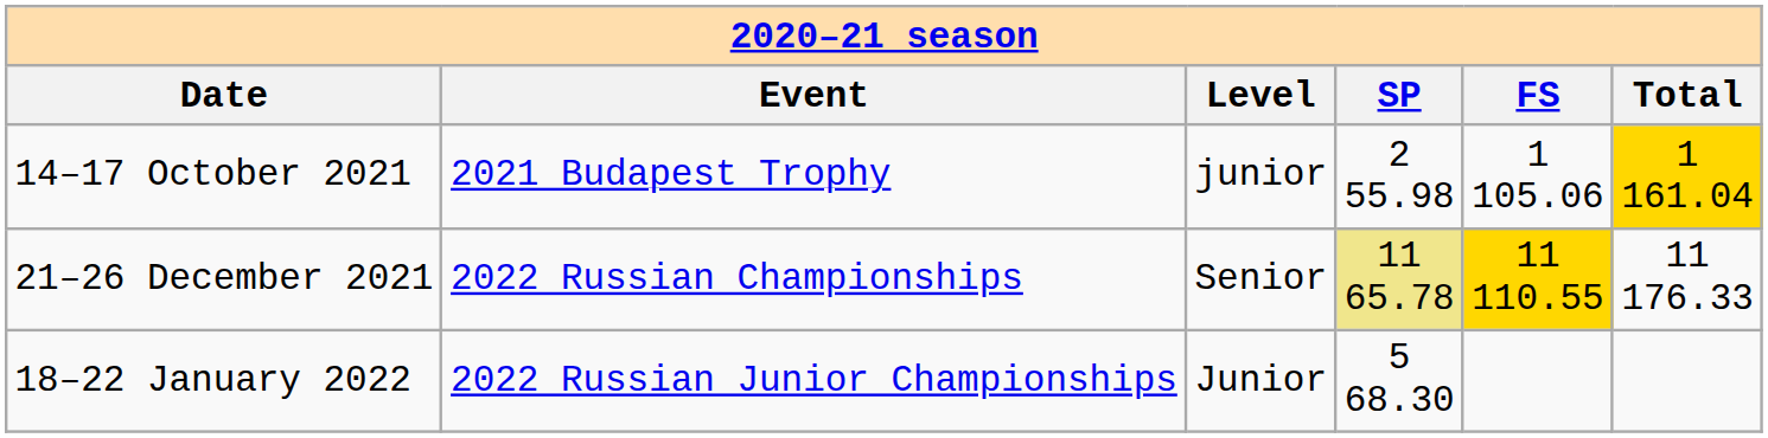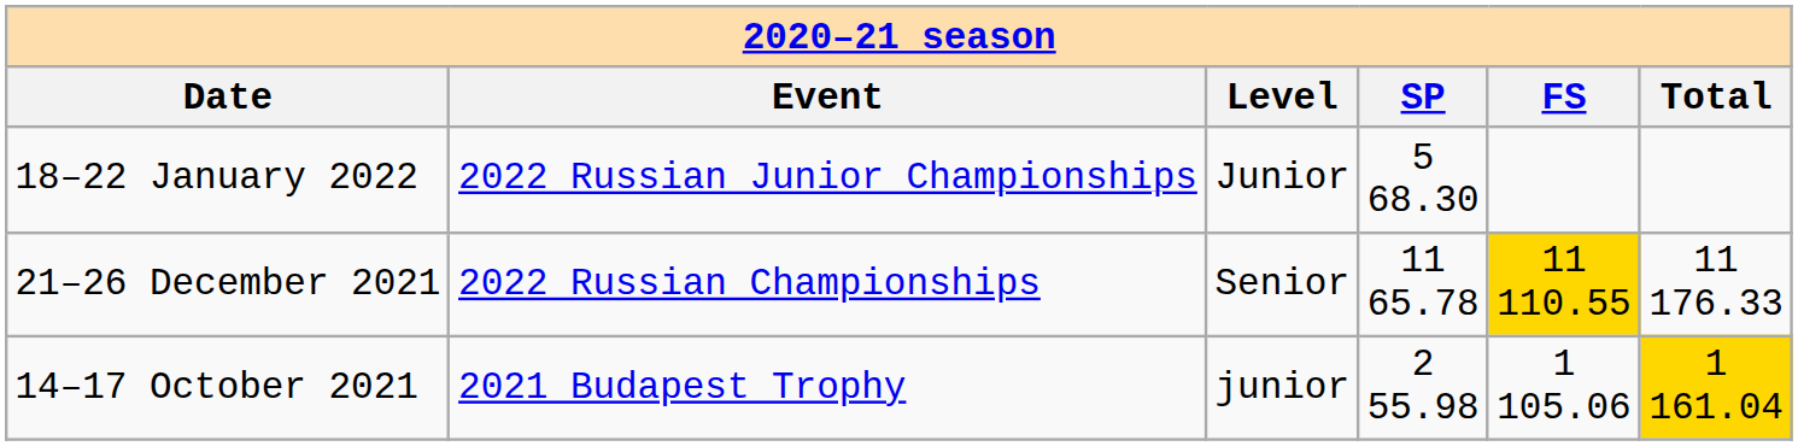rows swapped: 18–22 January 2022 <-> 14–17 October 2021
21–26 December 2021 | column 4: khaki background -> no background
